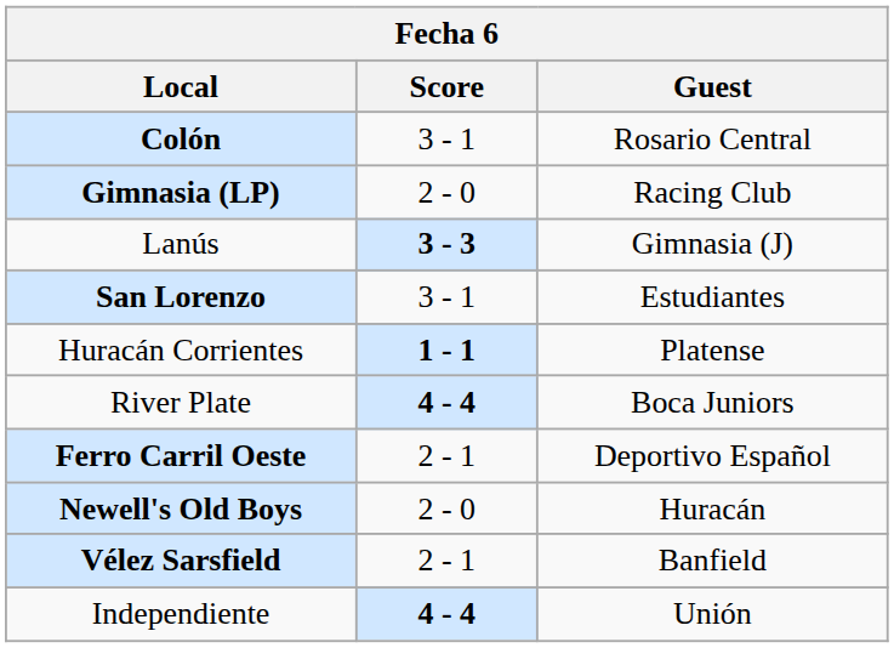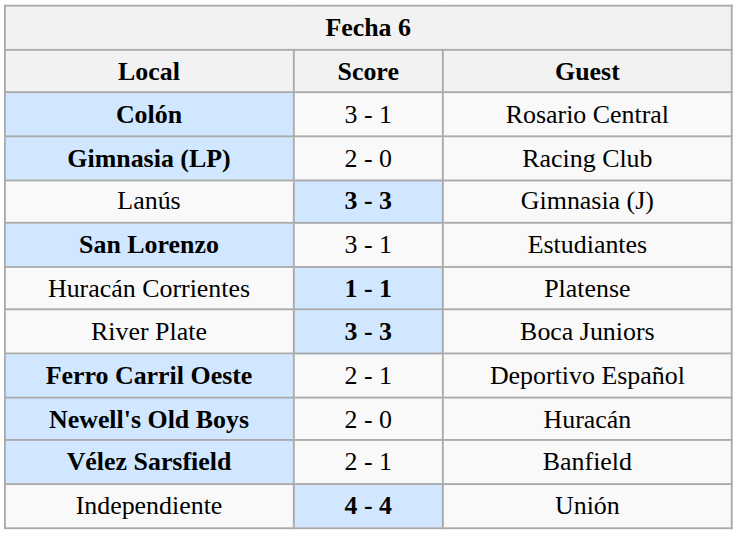River Plate | Score: 4 - 4 -> 3 - 3
